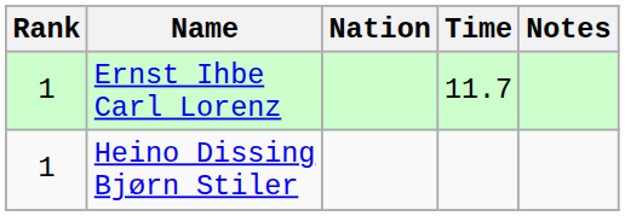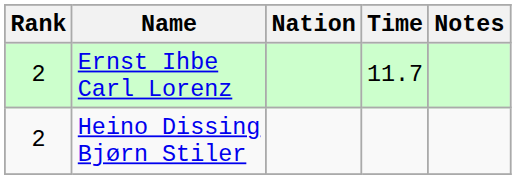Ernst Ihbe Carl Lorenz | Rank: 1 -> 2
Heino Dissing Bjørn Stiler | Rank: 1 -> 2
